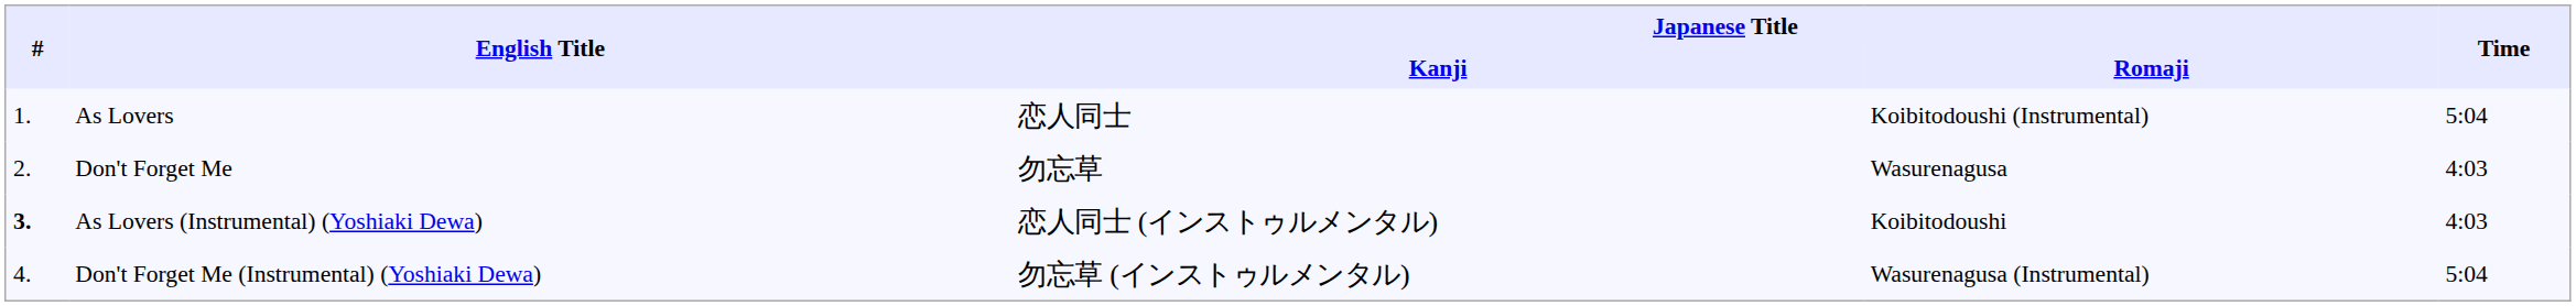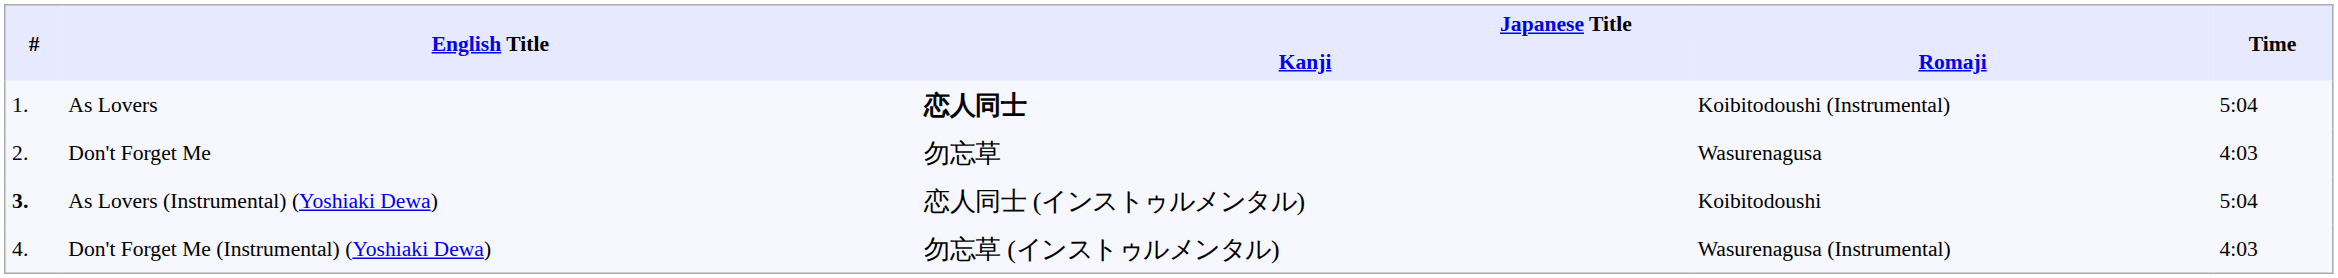As Lovers | Japanese Title / Kanji: normal -> bold
As Lovers (Instrumental) (Yoshiaki Dewa) | Time: 4:03 -> 5:04
Don't Forget Me (Instrumental) (Yoshiaki Dewa) | Time: 5:04 -> 4:03
